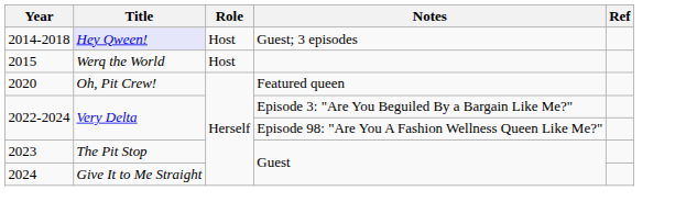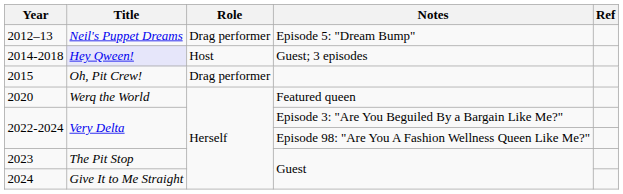+ row: 2012–13 | Neil's Puppet Dreams | Drag performer | Episode 5: "Dream Bump"
2015 | Title: Werq the World -> Oh, Pit Crew!
2015 | Role: Host -> Drag performer
2020 | Title: Oh, Pit Crew! -> Werq the World
